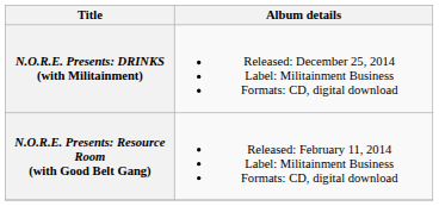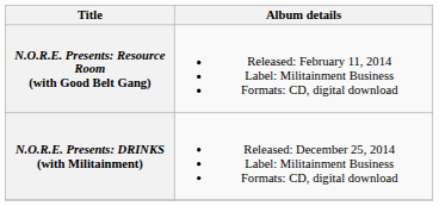rows swapped: N.O.R.E. Presents: Resource Room (with Good Belt Gang) <-> N.O.R.E. Presents: DRINKS (with Militainment)
